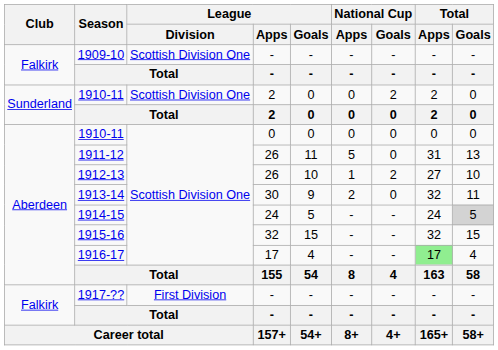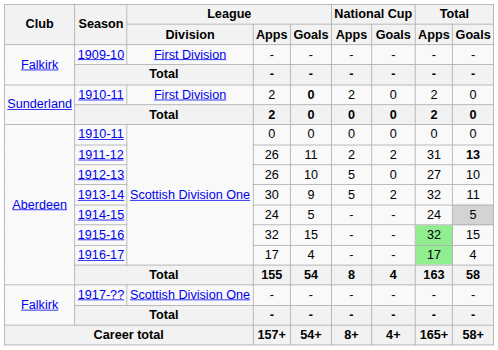1909-10 | League / Division: Scottish Division One -> First Division
1910-11 / 2 | League / Division: Scottish Division One -> First Division
1910-11 / 2 | League / Goals: normal -> bold
1910-11 / 2 | National Cup / Apps: 0 -> 2
1910-11 / 2 | National Cup / Goals: 2 -> 0
1911-12 | National Cup / Apps: 5 -> 2
1911-12 | National Cup / Goals: 0 -> 2
1911-12 | Total / Goals: normal -> bold
1912-13 | National Cup / Apps: 1 -> 5
1912-13 | National Cup / Goals: 2 -> 0
1913-14 | National Cup / Apps: 2 -> 5
1913-14 | National Cup / Goals: 0 -> 2
1915-16 | Total / Apps: no background -> lightgreen background
1917-?? | League / Division: First Division -> Scottish Division One
